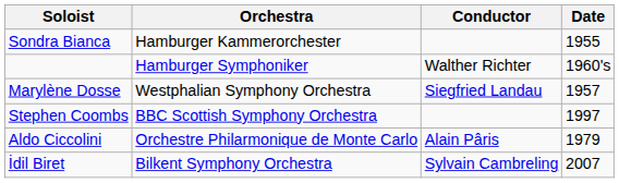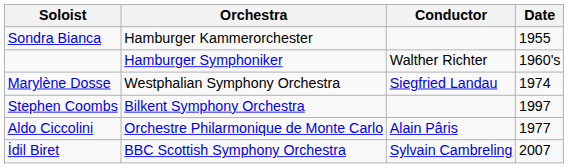Marylène Dosse | Date: 1957 -> 1974
Stephen Coombs | Orchestra: BBC Scottish Symphony Orchestra -> Bilkent Symphony Orchestra
Aldo Ciccolini | Date: 1979 -> 1977
İdil Biret | Orchestra: Bilkent Symphony Orchestra -> BBC Scottish Symphony Orchestra
